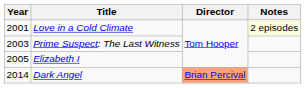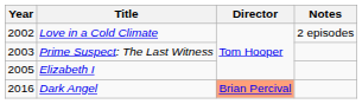Love in a Cold Climate | Year: 2001 -> 2002
Love in a Cold Climate | Notes: lightyellow background -> no background
Dark Angel | Year: 2014 -> 2016
